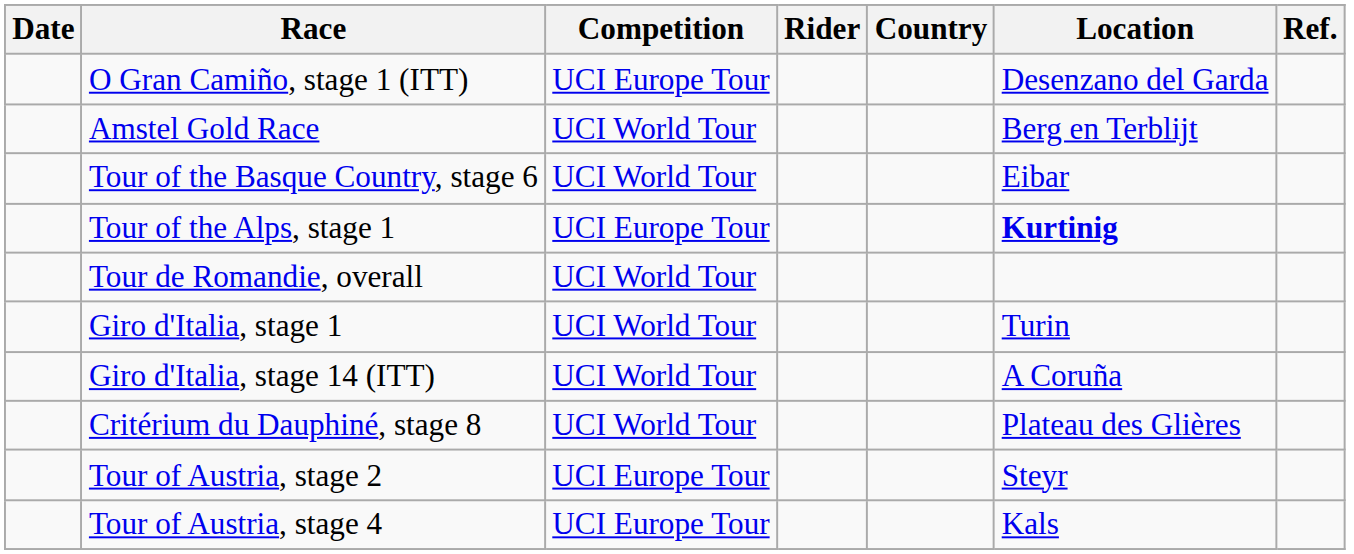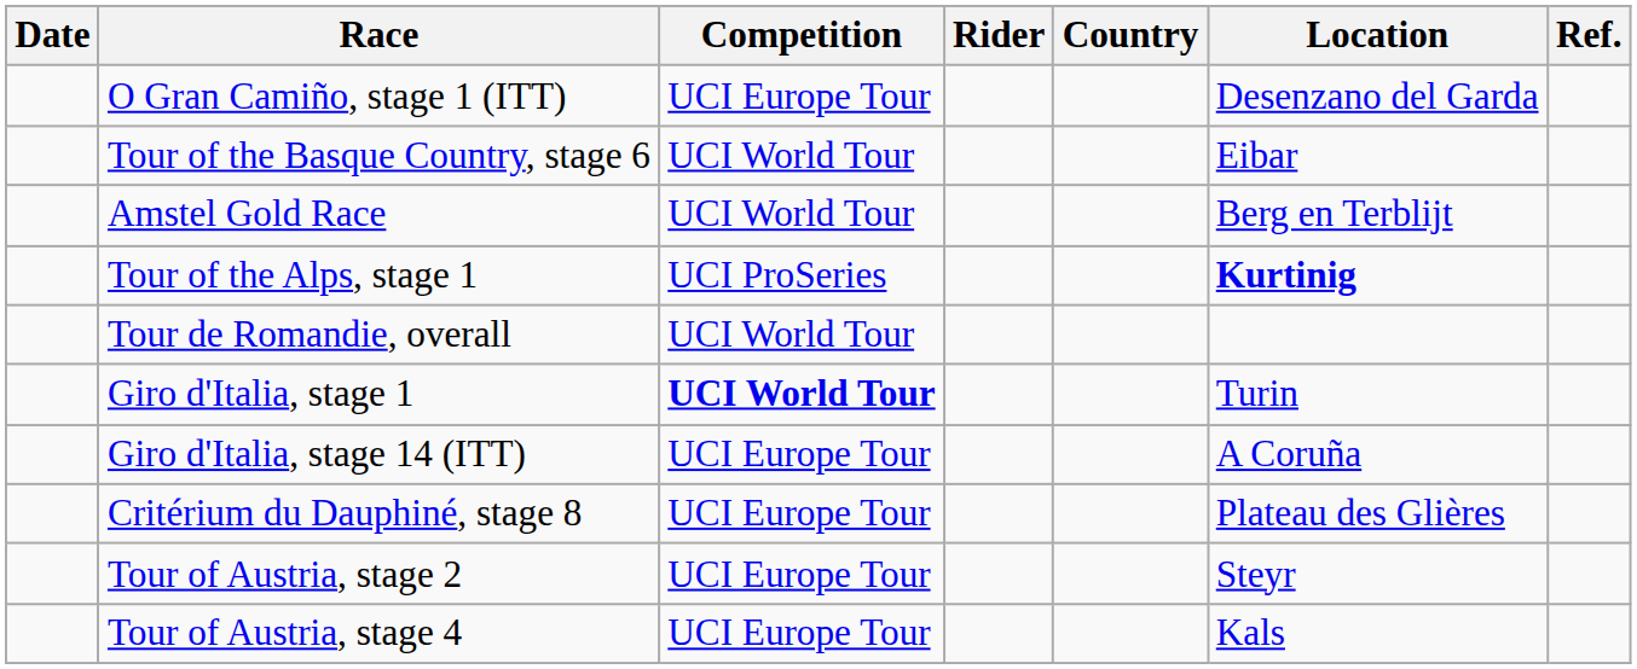rows swapped: Tour of the Basque Country, stage 6 <-> Amstel Gold Race
Tour of the Alps, stage 1 | Competition: UCI Europe Tour -> UCI ProSeries
Giro d'Italia, stage 1 | Competition: normal -> bold
Giro d'Italia, stage 14 (ITT) | Competition: UCI World Tour -> UCI Europe Tour
Critérium du Dauphiné, stage 8 | Competition: UCI World Tour -> UCI Europe Tour
